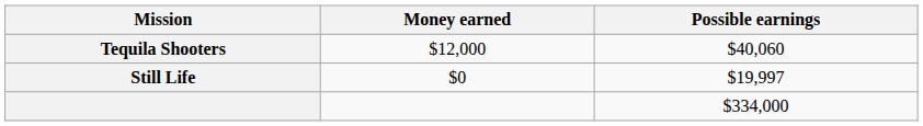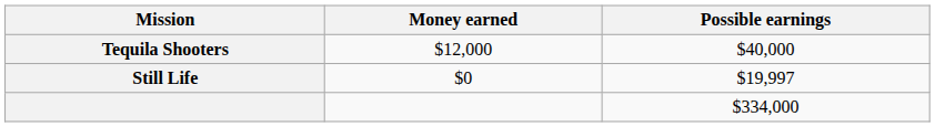Tequila Shooters | Possible earnings: $40,060 -> $40,000
